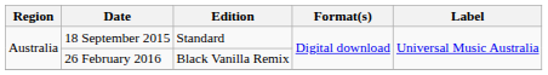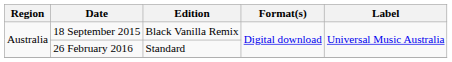18 September 2015 | Edition: Standard -> Black Vanilla Remix
26 February 2016 | Edition: Black Vanilla Remix -> Standard
